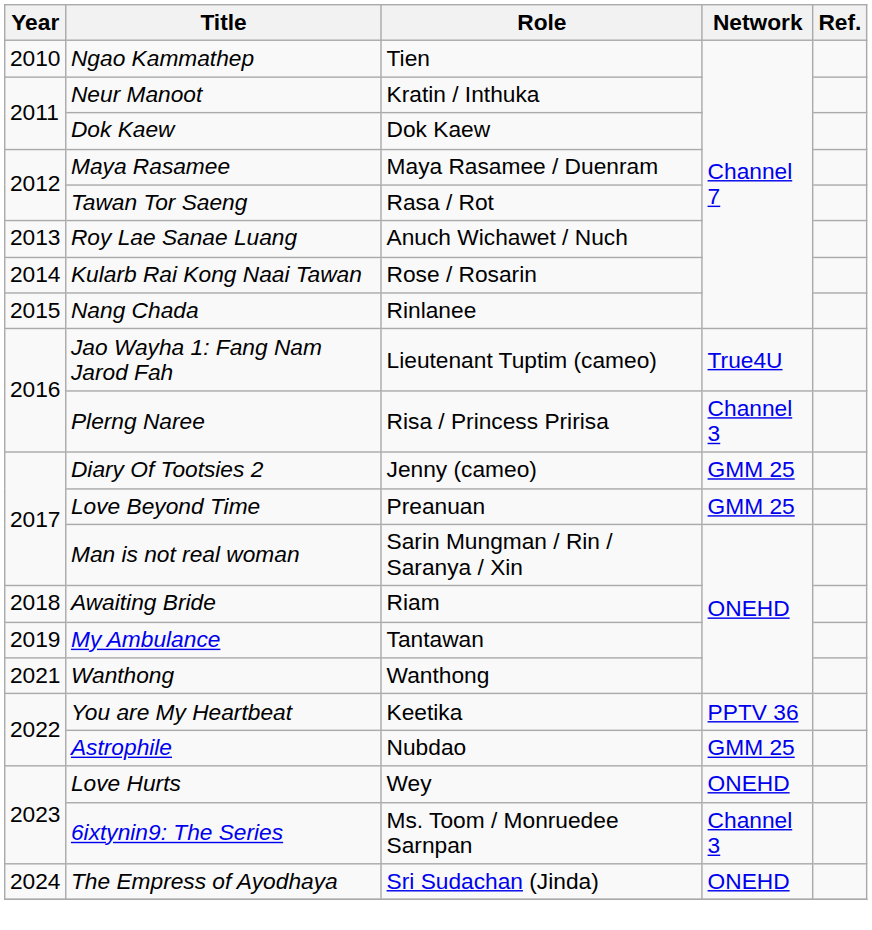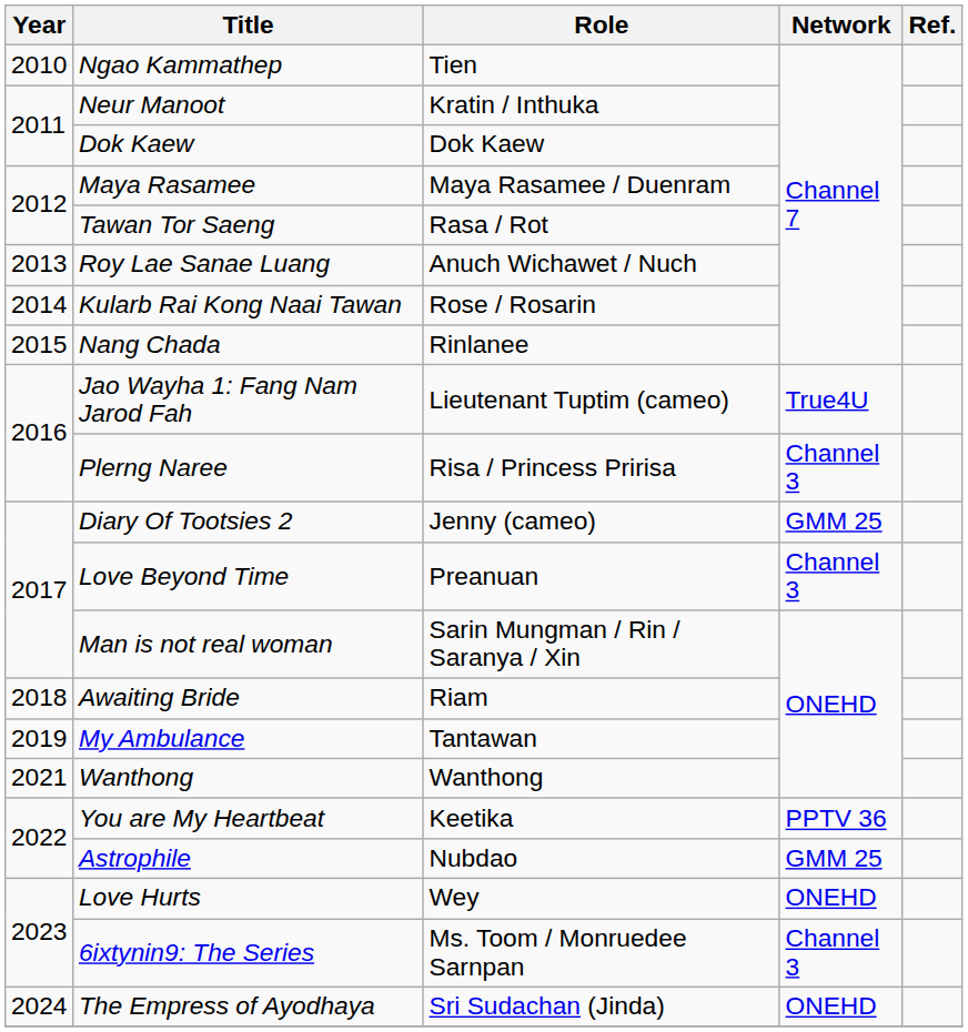Love Beyond Time | Network: GMM 25 -> Channel 3
